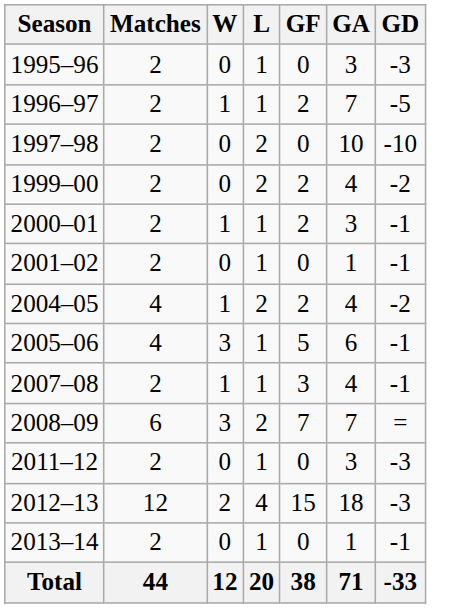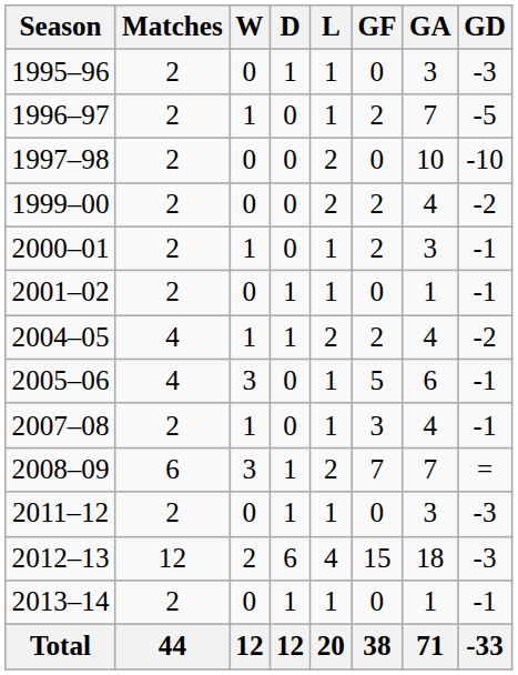+ column: D | 1 | 0 | 0 | 0 | 0 | 1 | 1 | 0 | 0 | 1 | 1 | 6 | 1 | 12
